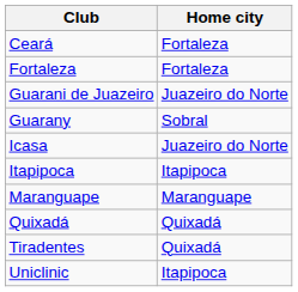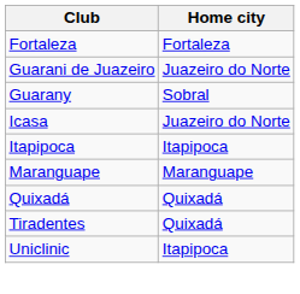- row: Ceará | Fortaleza
